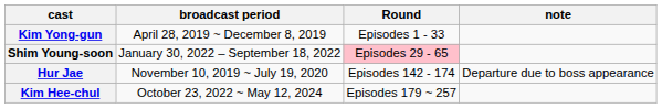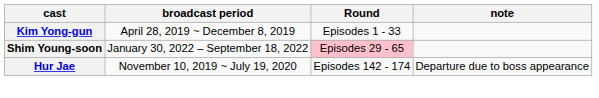- row: Kim Hee-chul | October 23, 2022 ~ May 12, 2024 | Episodes 179 ~ 257
